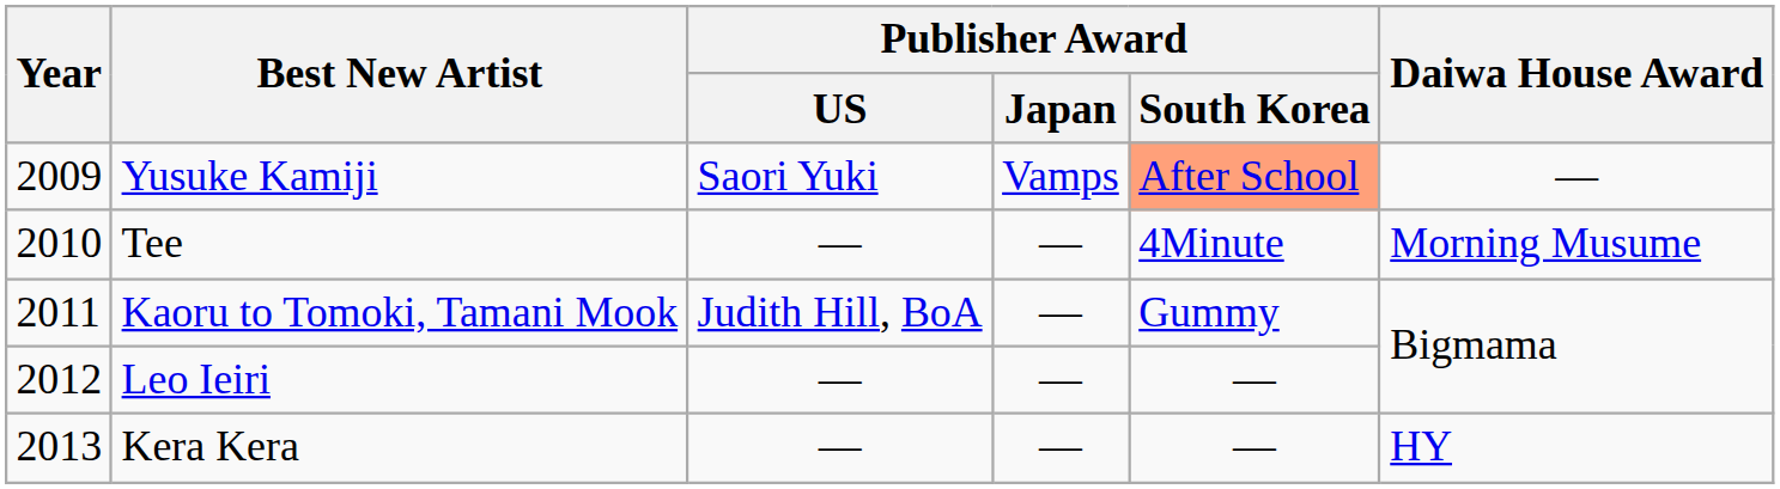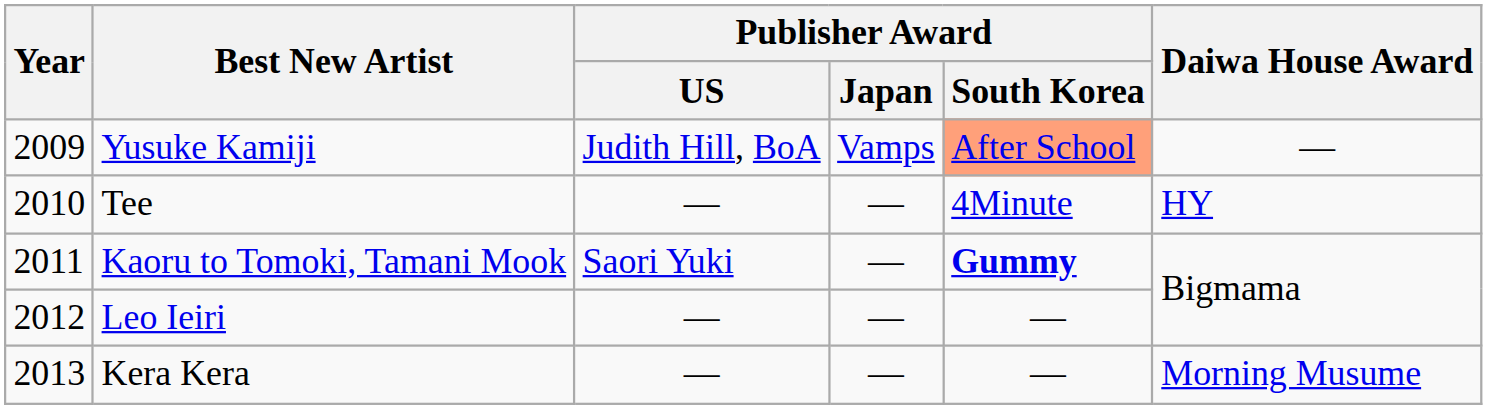Yusuke Kamiji | Publisher Award / US: Saori Yuki -> Judith Hill, BoA
Tee | Daiwa House Award: Morning Musume -> HY
Kaoru to Tomoki, Tamani Mook | Publisher Award / US: Judith Hill, BoA -> Saori Yuki
Kaoru to Tomoki, Tamani Mook | Publisher Award / South Korea: normal -> bold
Kera Kera | Daiwa House Award: HY -> Morning Musume
